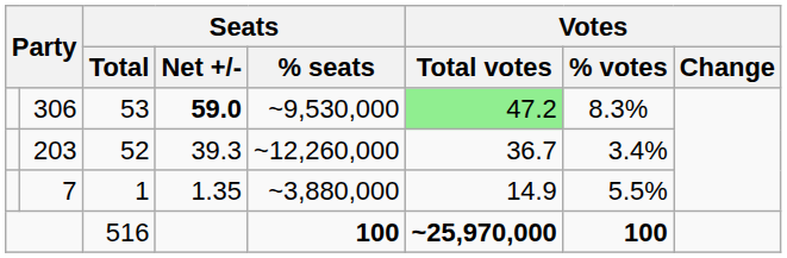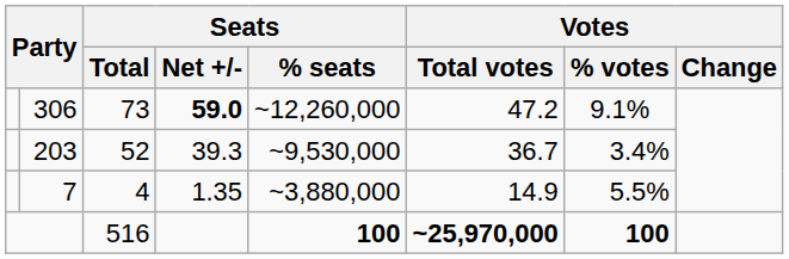306 | Seats / Total: 53 -> 73
306 | Seats / % seats: ~9,530,000 -> ~12,260,000
306 | Votes / Total votes: lightgreen background -> no background
306 | Votes / % votes: 8.3% -> 9.1%
203 | Seats / % seats: ~12,260,000 -> ~9,530,000
7 | Seats / Total: 1 -> 4
